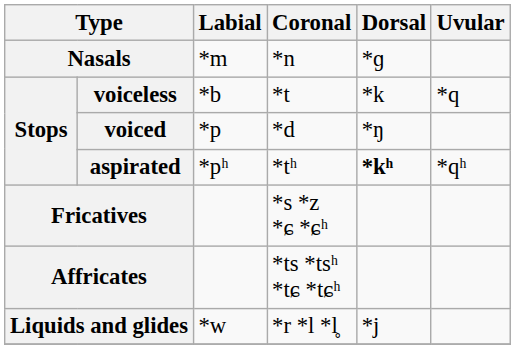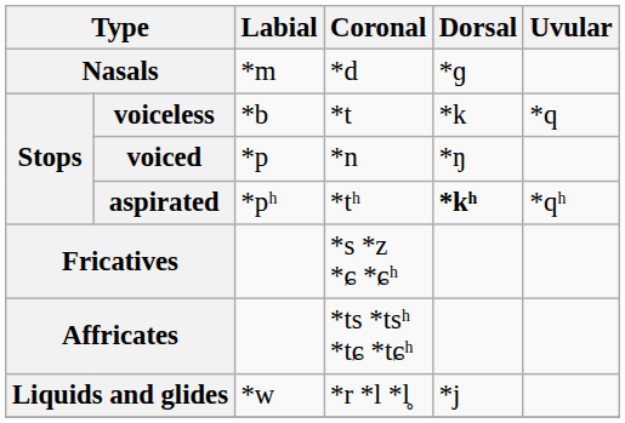Nasals | Coronal: *n -> *d
voiced | Coronal: *d -> *n
